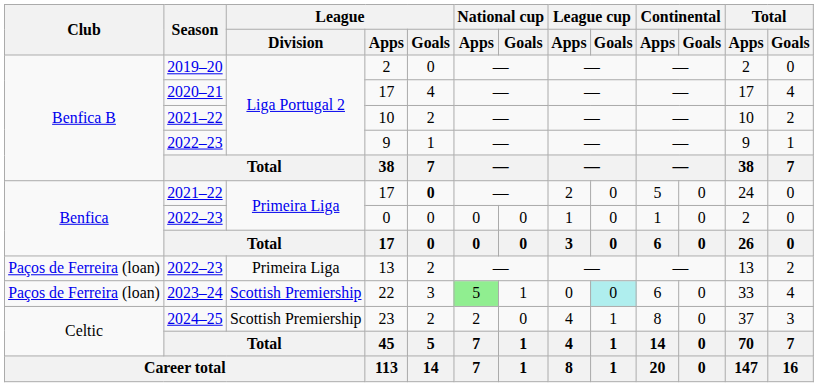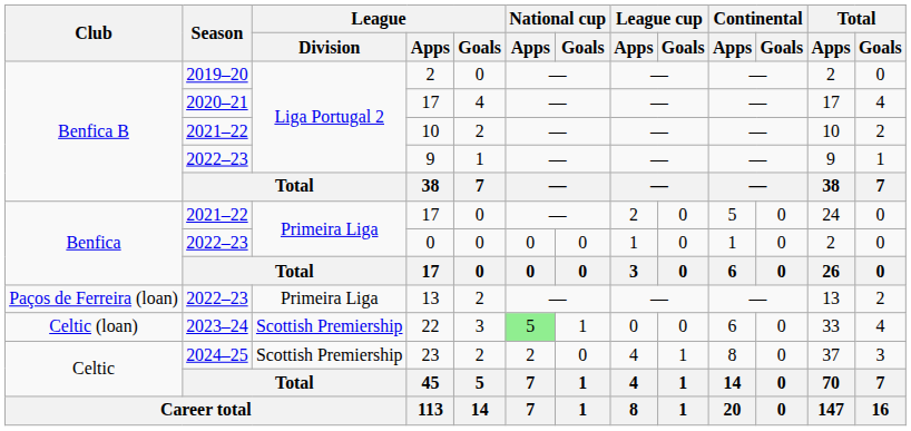2021–22 / 17 | League / Goals: bold -> normal
22 | Club: Paços de Ferreira (loan) -> Celtic (loan)
22 | League cup / Goals: paleturquoise background -> no background
